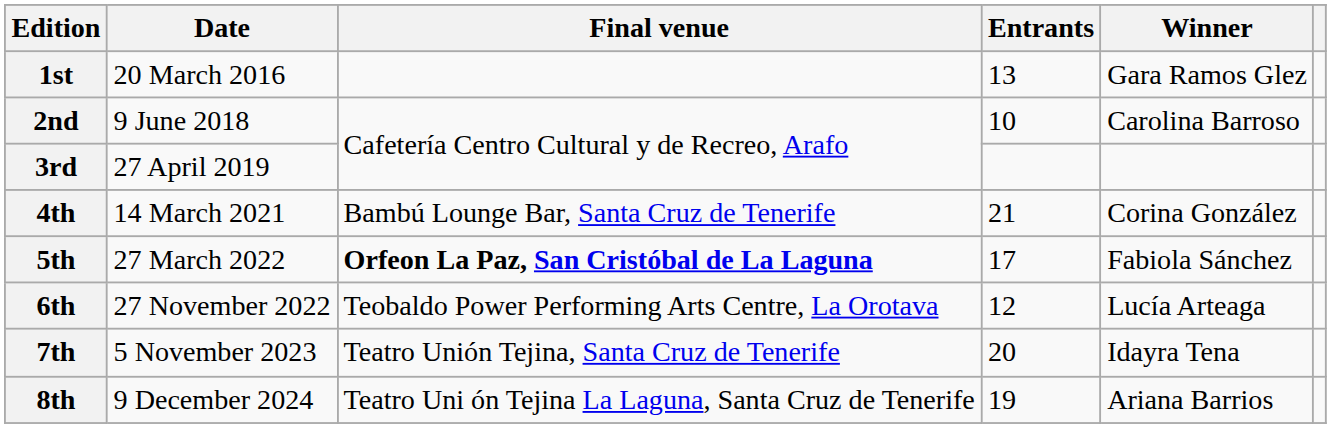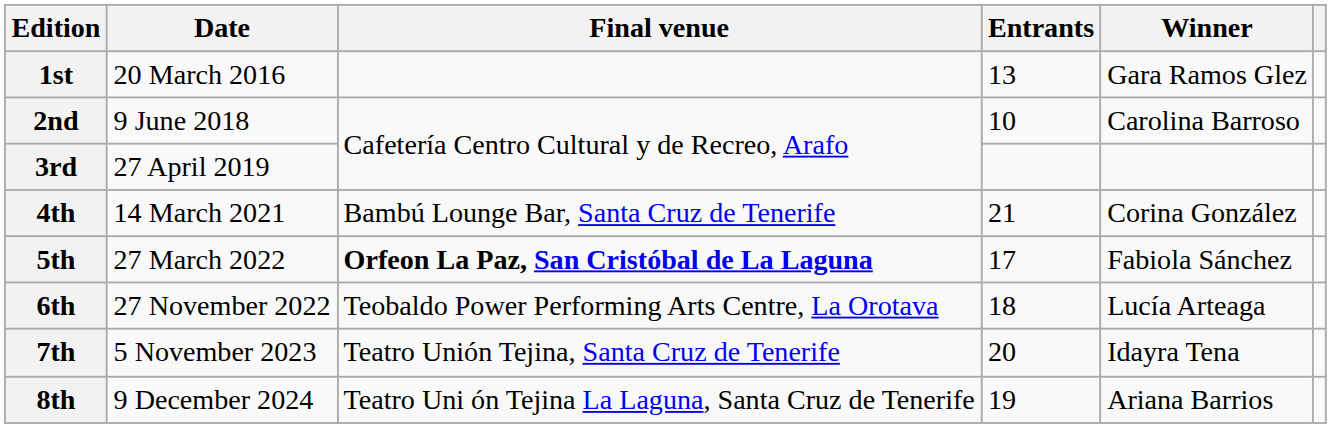6th | Entrants: 12 -> 18
